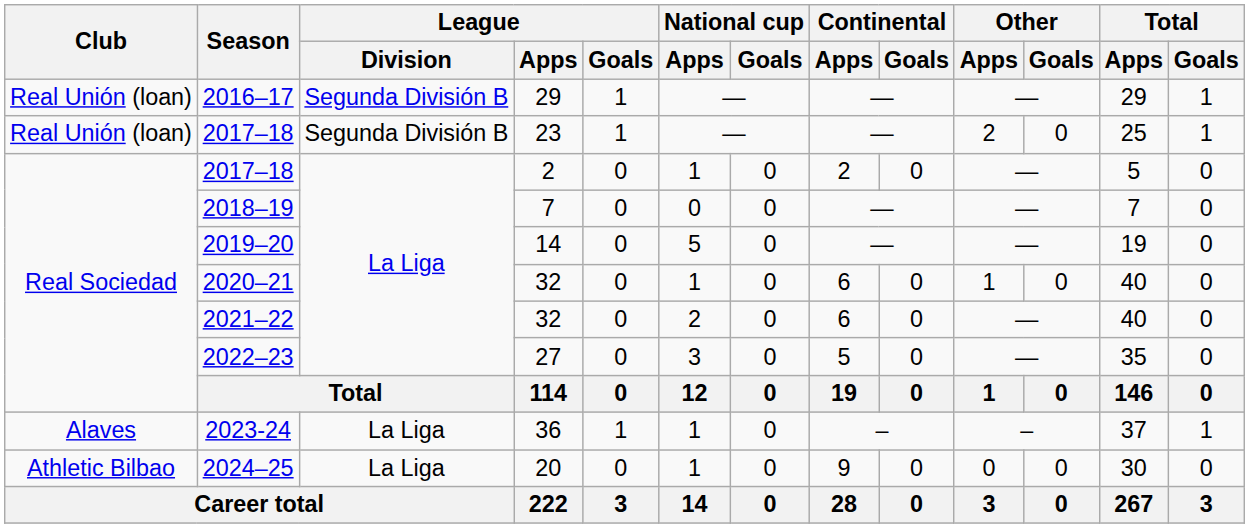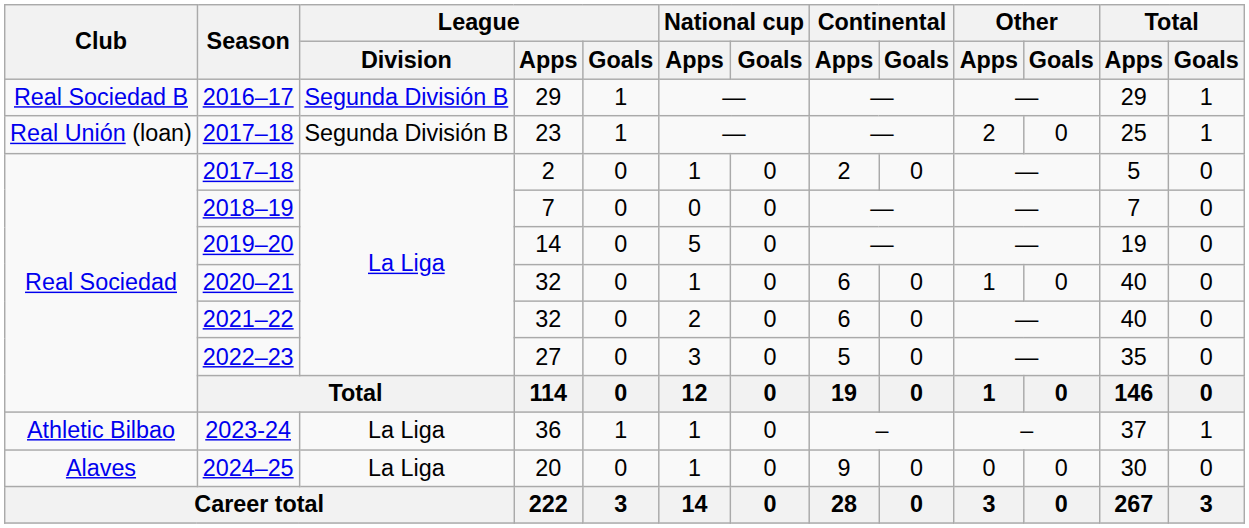2016–17 | Club: Real Unión (loan) -> Real Sociedad B
2023-24 | Club: Alaves -> Athletic Bilbao
2024–25 | Club: Athletic Bilbao -> Alaves
